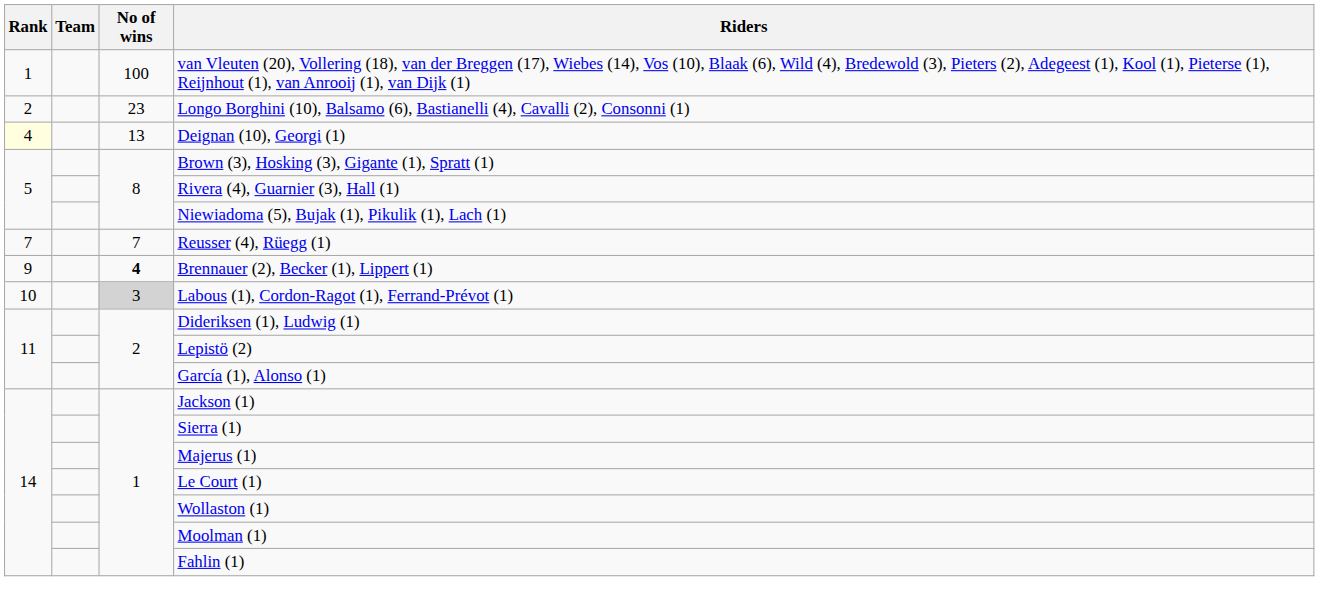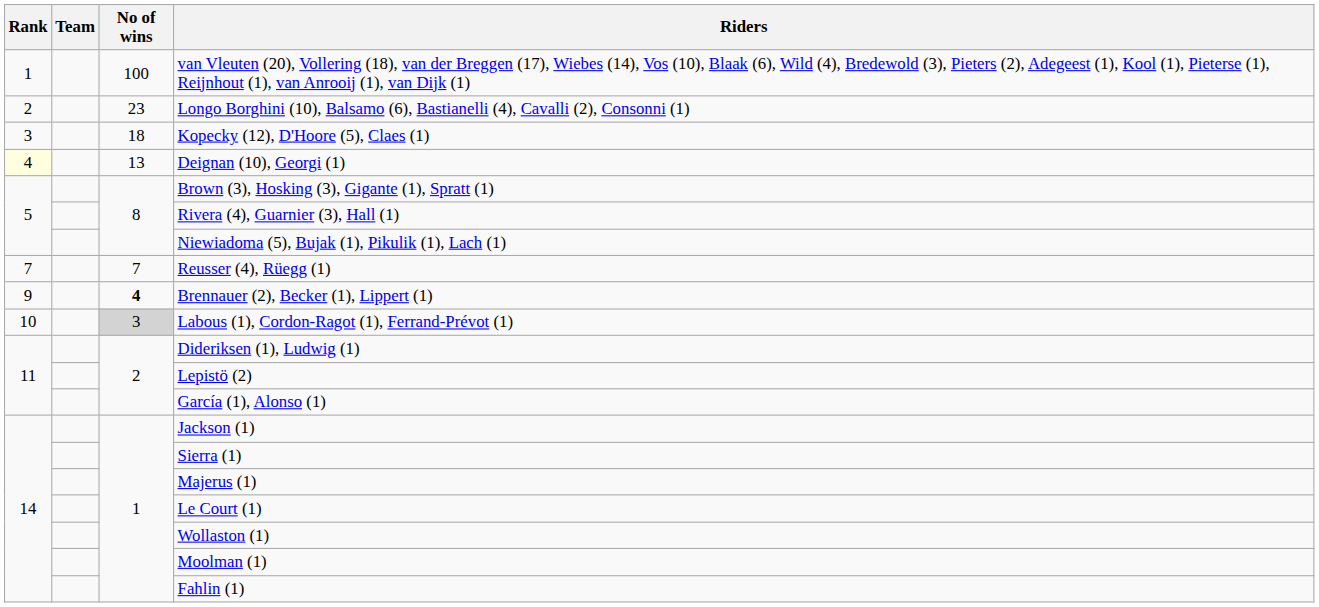+ row: 3 | 18 | Kopecky (12), D'Hoore (5), Claes (1)
